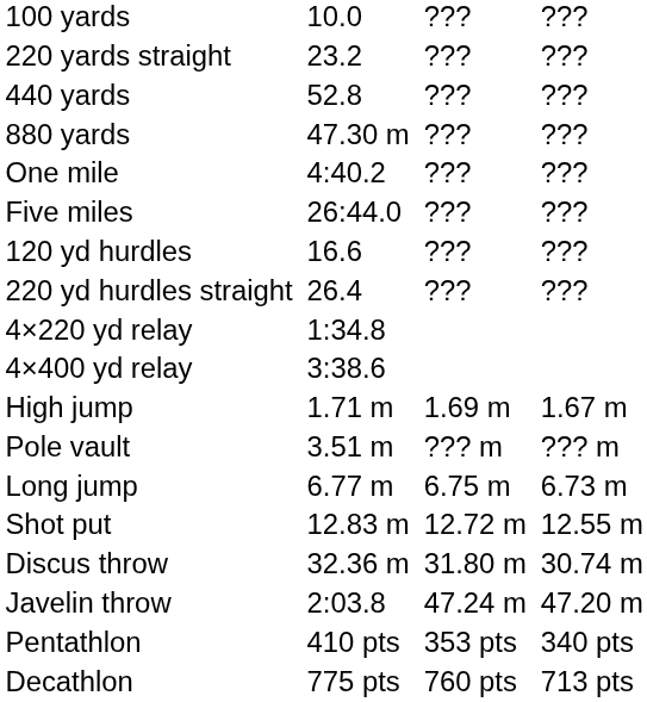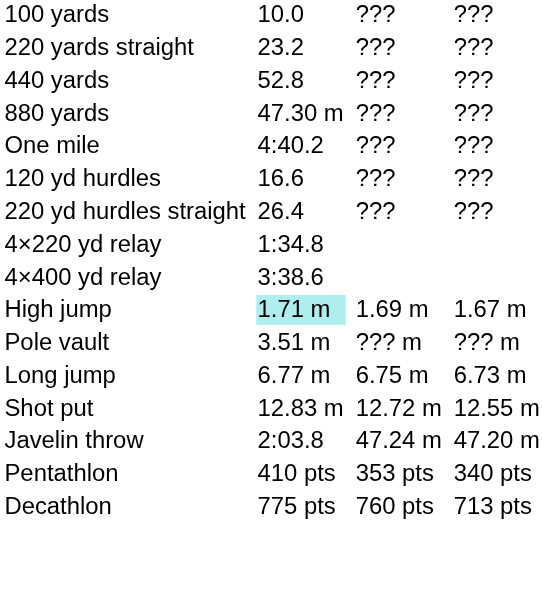- row: Five miles | 26:44.0 | ??? | ???
High jump | column 3: no background -> paleturquoise background
- row: Discus throw | 32.36 m | 31.80 m | 30.74 m
